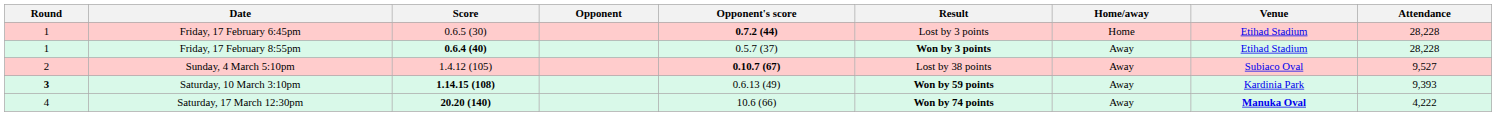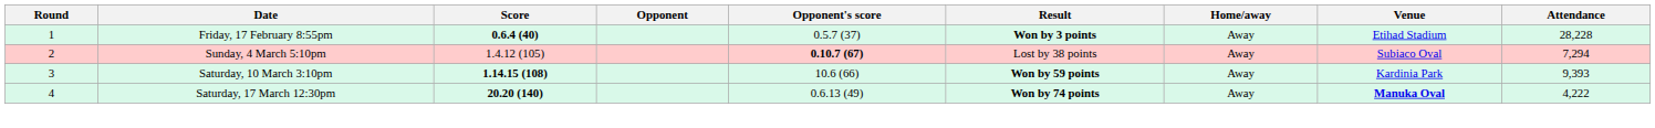- row: 1 | Friday, 17 February 6:45pm | 0.6.5 (30) | 0.7.2 (44) | Lost by 3 points | Home | Etihad Stadium | 28,228
Sunday, 4 March 5:10pm | Attendance: 9,527 -> 7,294
Saturday, 10 March 3:10pm | Round: bold -> normal
Saturday, 10 March 3:10pm | Opponent's score: 0.6.13 (49) -> 10.6 (66)
Saturday, 17 March 12:30pm | Opponent's score: 10.6 (66) -> 0.6.13 (49)
